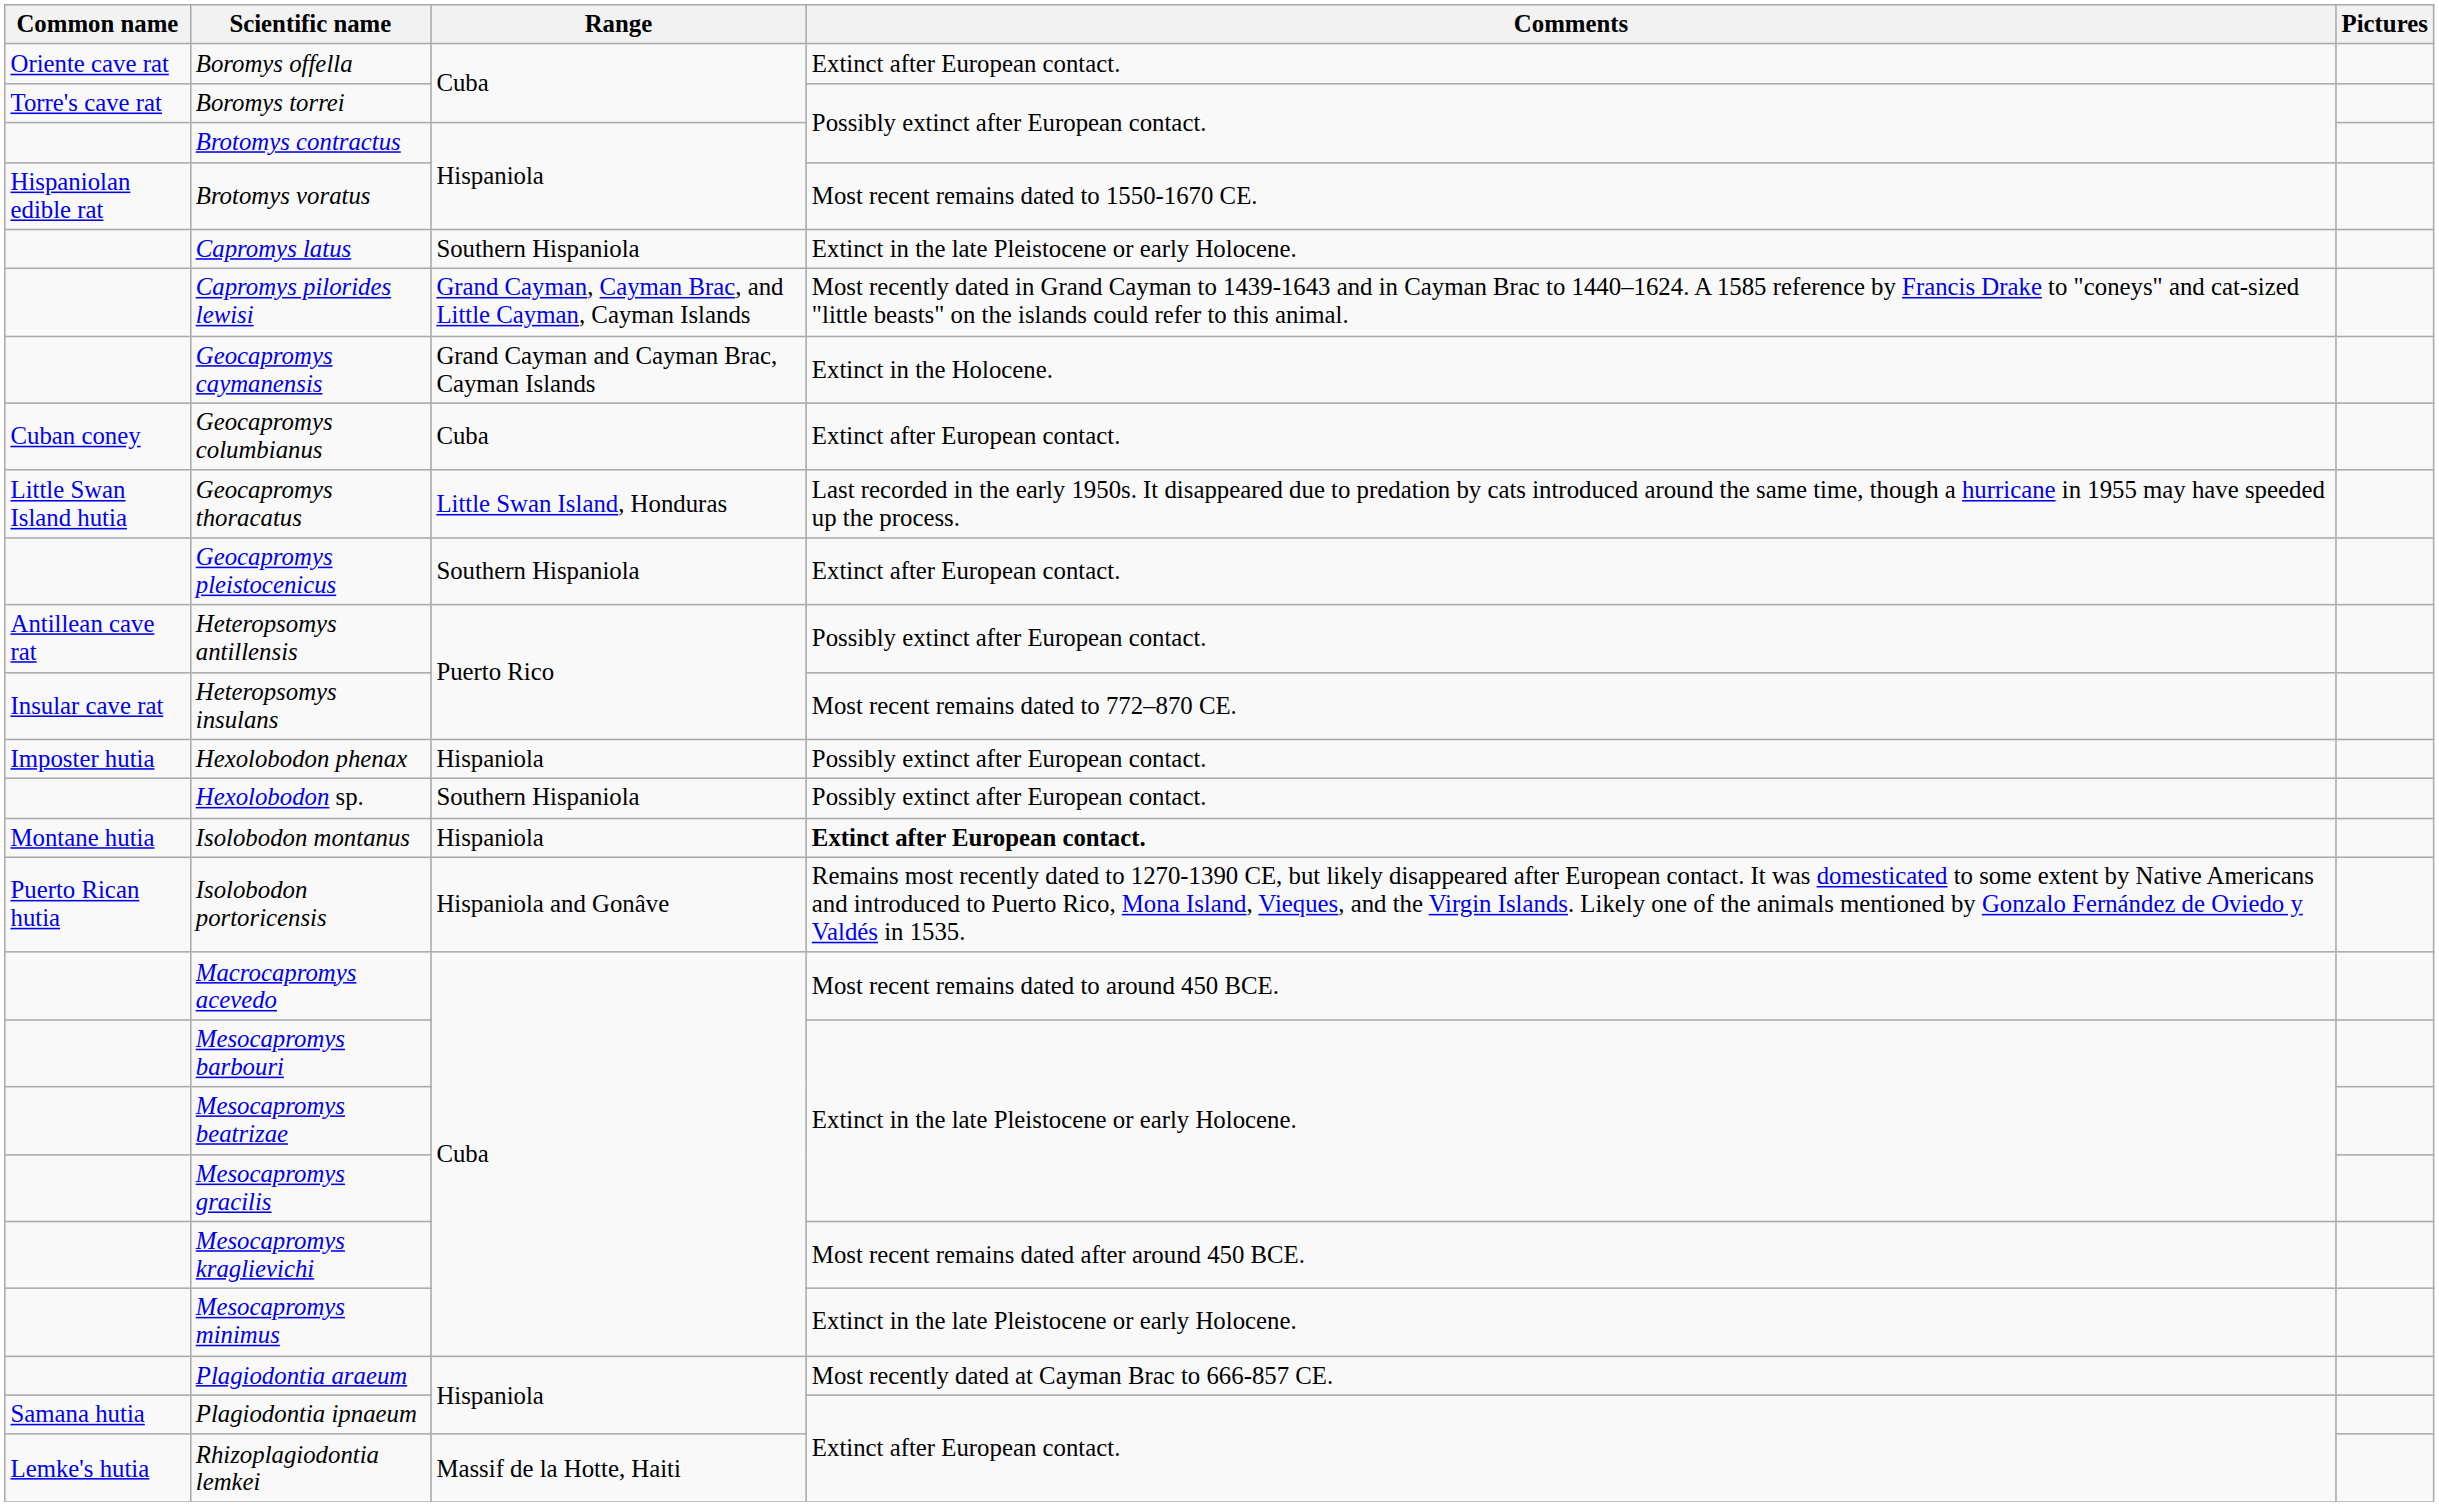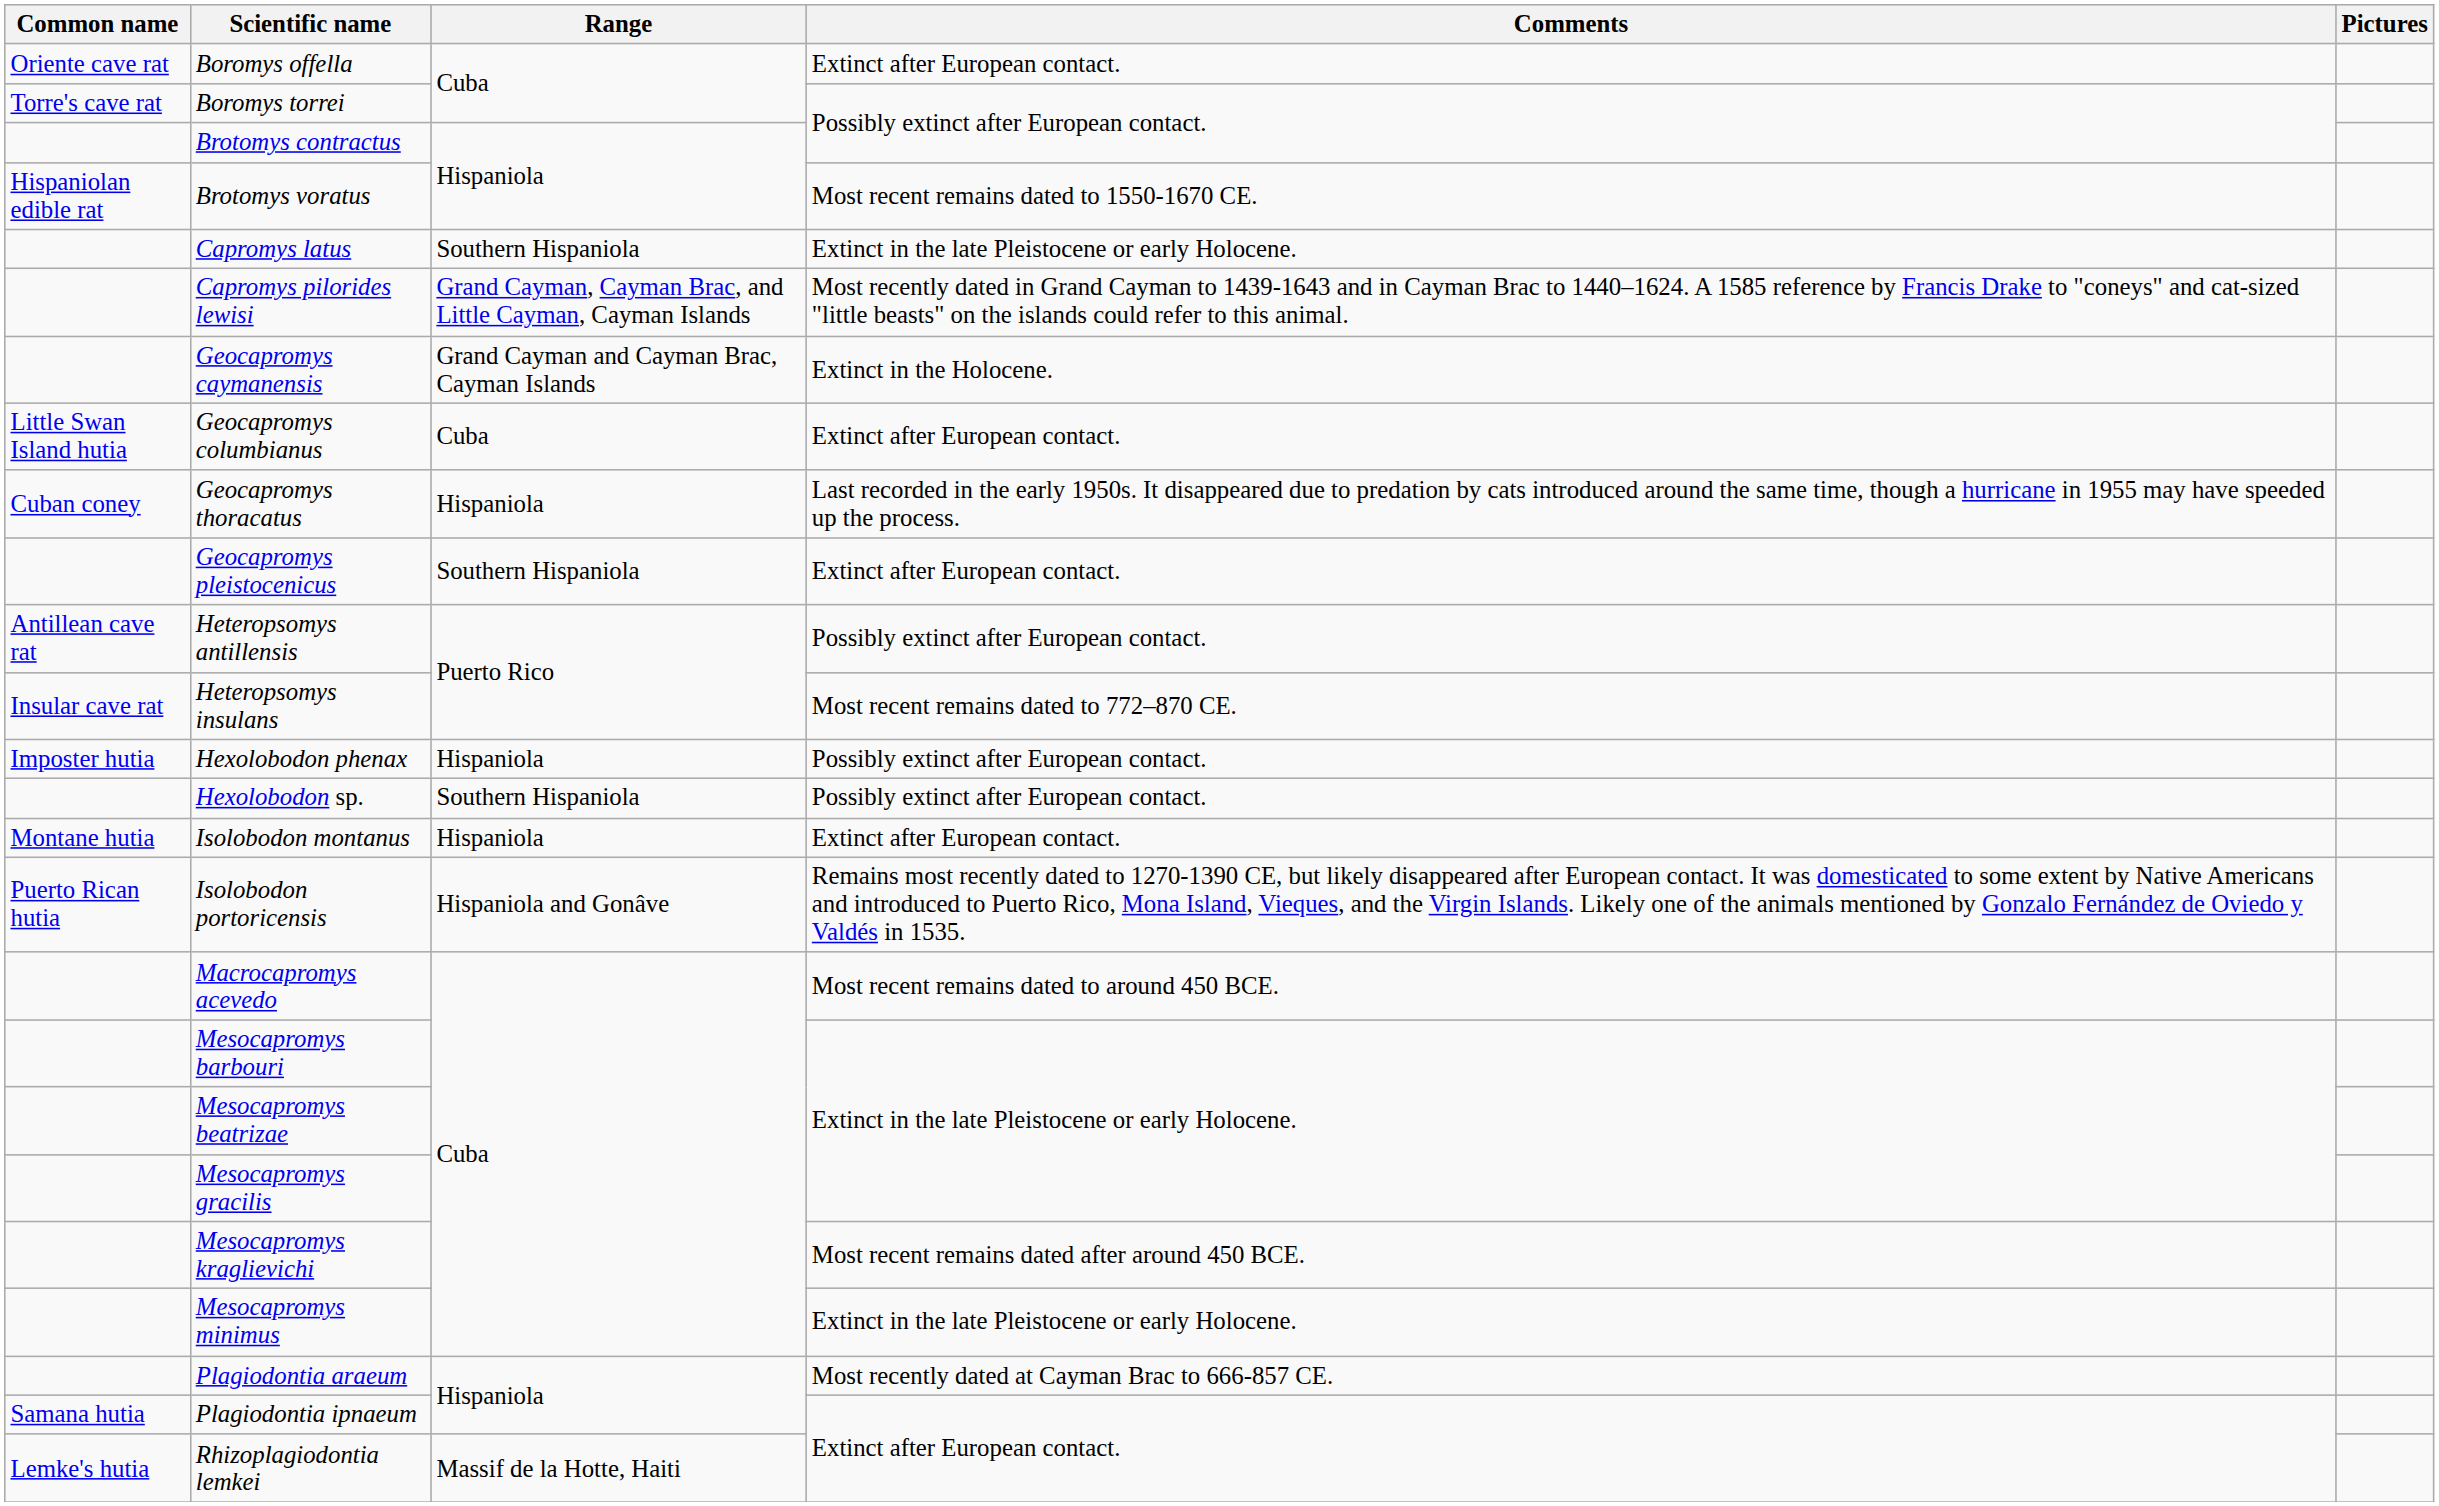Geocapromys columbianus | Common name: Cuban coney -> Little Swan Island hutia
Geocapromys thoracatus | Common name: Little Swan Island hutia -> Cuban coney
Geocapromys thoracatus | Range: Little Swan Island, Honduras -> Hispaniola
Isolobodon montanus | Comments: bold -> normal
